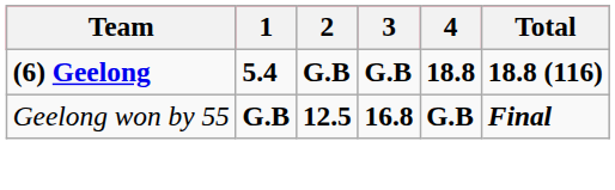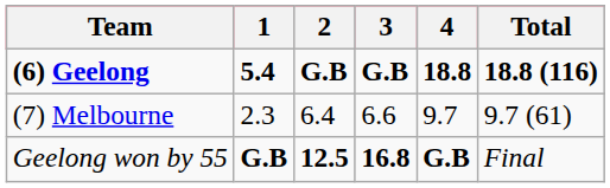+ row: (7) Melbourne | 2.3 | 6.4 | 6.6 | 9.7 | 9.7 (61)
Geelong won by 55 | Total: bold -> normal
